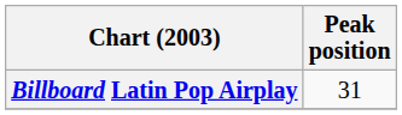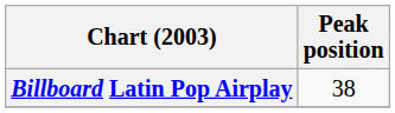Billboard Latin Pop Airplay | Peak position: 31 -> 38
